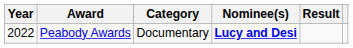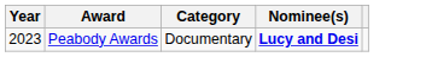- column: Result
Peabody Awards | Year: 2022 -> 2023
